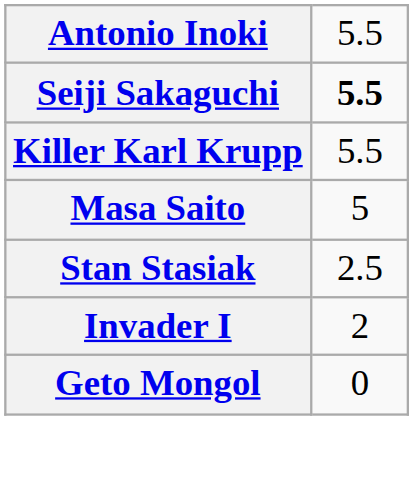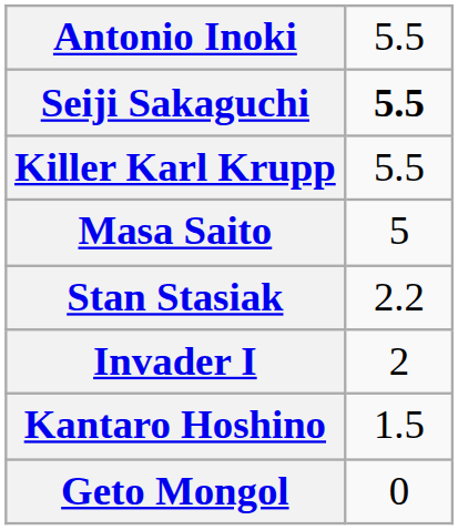Stan Stasiak | column 2: 2.5 -> 2.2
+ row: Kantaro Hoshino | 1.5
